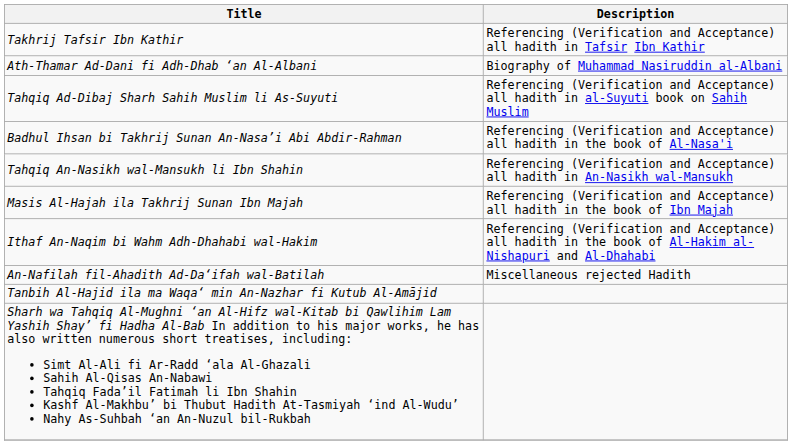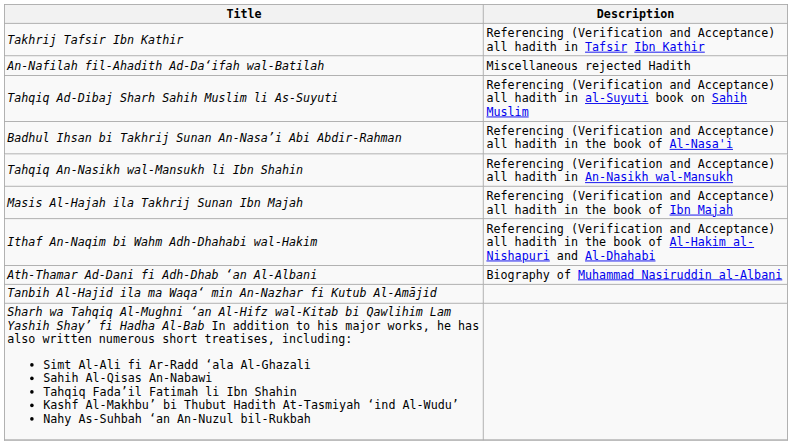rows swapped: Ath-Thamar Ad-Dani fi Adh-Dhab ‘an Al-Albani <-> An-Nafilah fil-Ahadith Ad-Da‘ifah wal-Batilah
